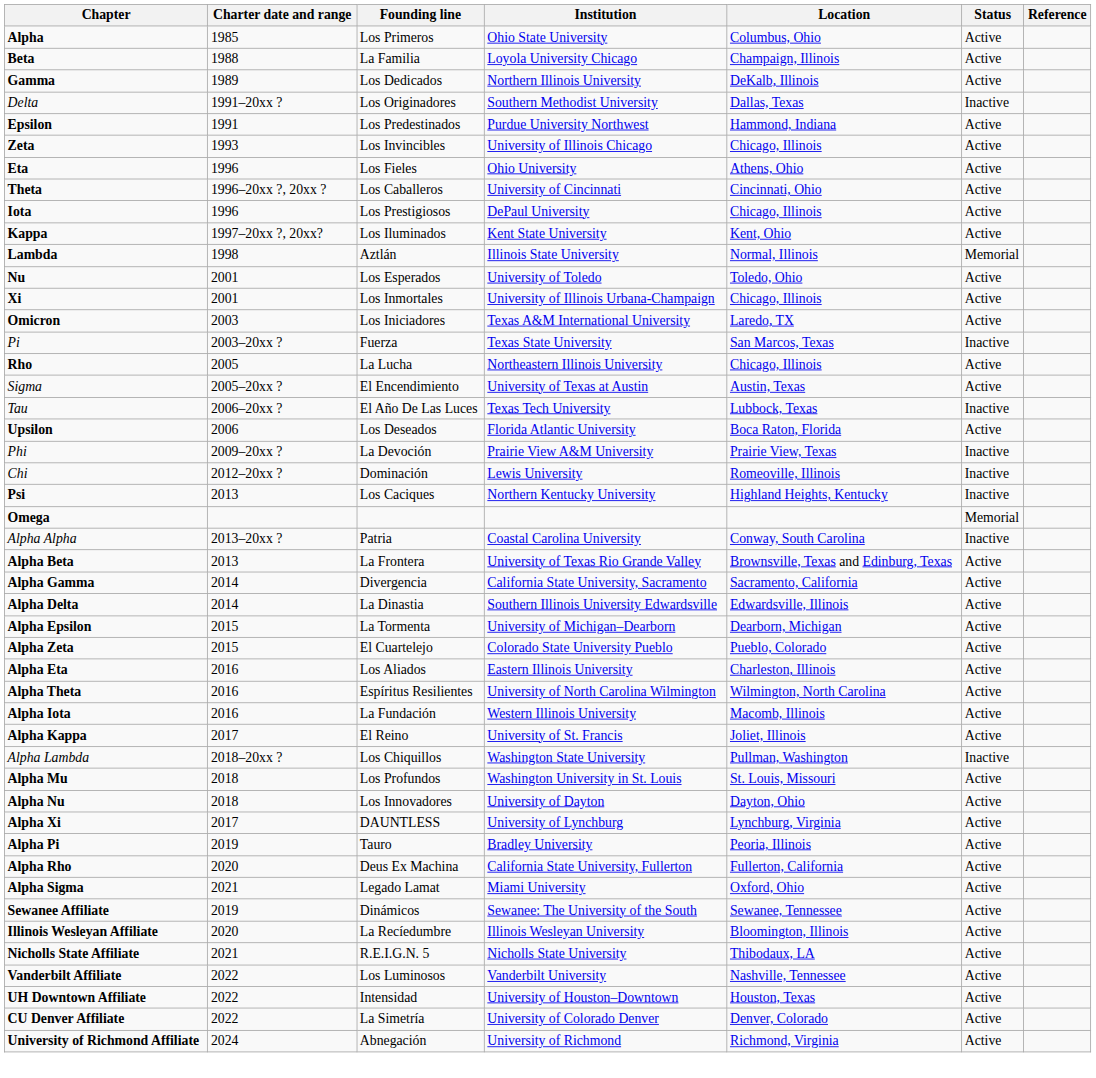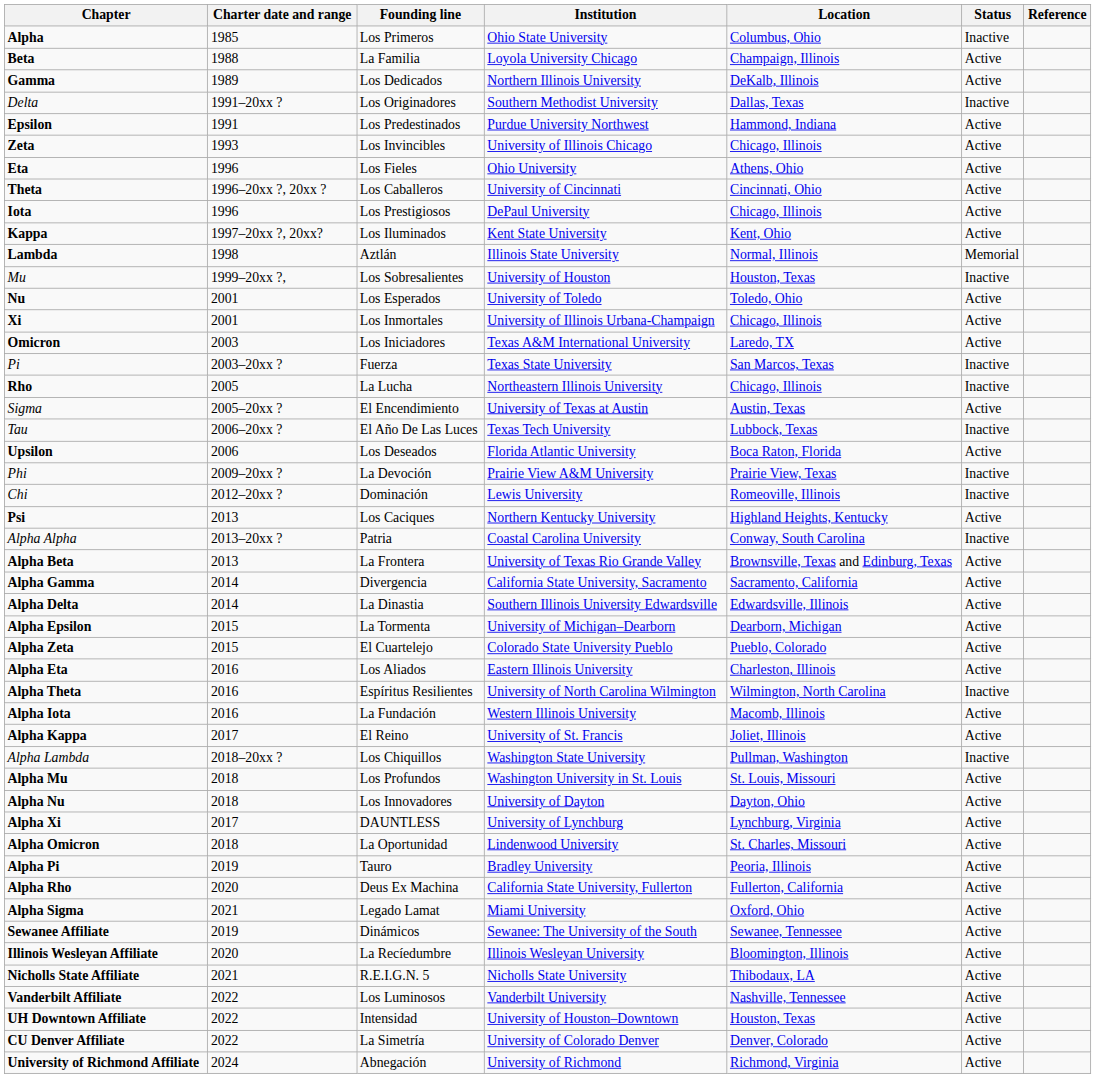Alpha | Status: Active -> Inactive
+ row: Mu | 1999–20xx ?, | Los Sobresalientes | University of Houston | Houston, Texas | Inactive
Rho | Status: Active -> Inactive
Psi | Status: Inactive -> Active
- row: Omega | Memorial
Alpha Theta | Status: Active -> Inactive
+ row: Alpha Omicron | 2018 | La Oportunidad | Lindenwood University | St. Charles, Missouri | Active
